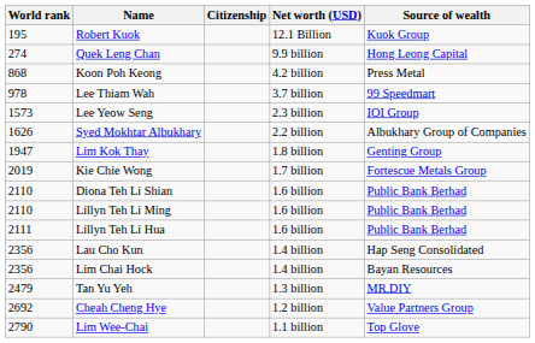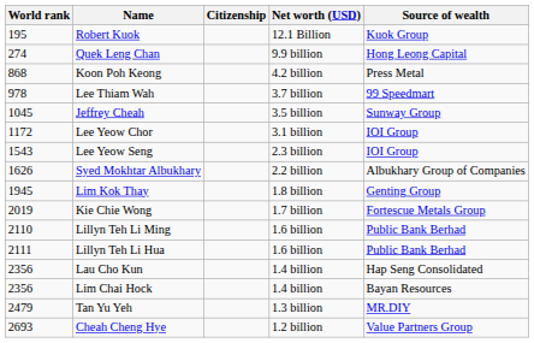+ row: 1045 | Jeffrey Cheah | 3.5 billion | Sunway Group
+ row: 1172 | Lee Yeow Chor | 3.1 billion | IOI Group
Lee Yeow Seng | World rank: 1573 -> 1543
Lim Kok Thay | World rank: 1947 -> 1945
- row: 2110 | Diona Teh Li Shian | 1.6 billion | Public Bank Berhad
Cheah Cheng Hye | World rank: 2692 -> 2693
- row: 2790 | Lim Wee-Chai | 1.1 billion | Top Glove
